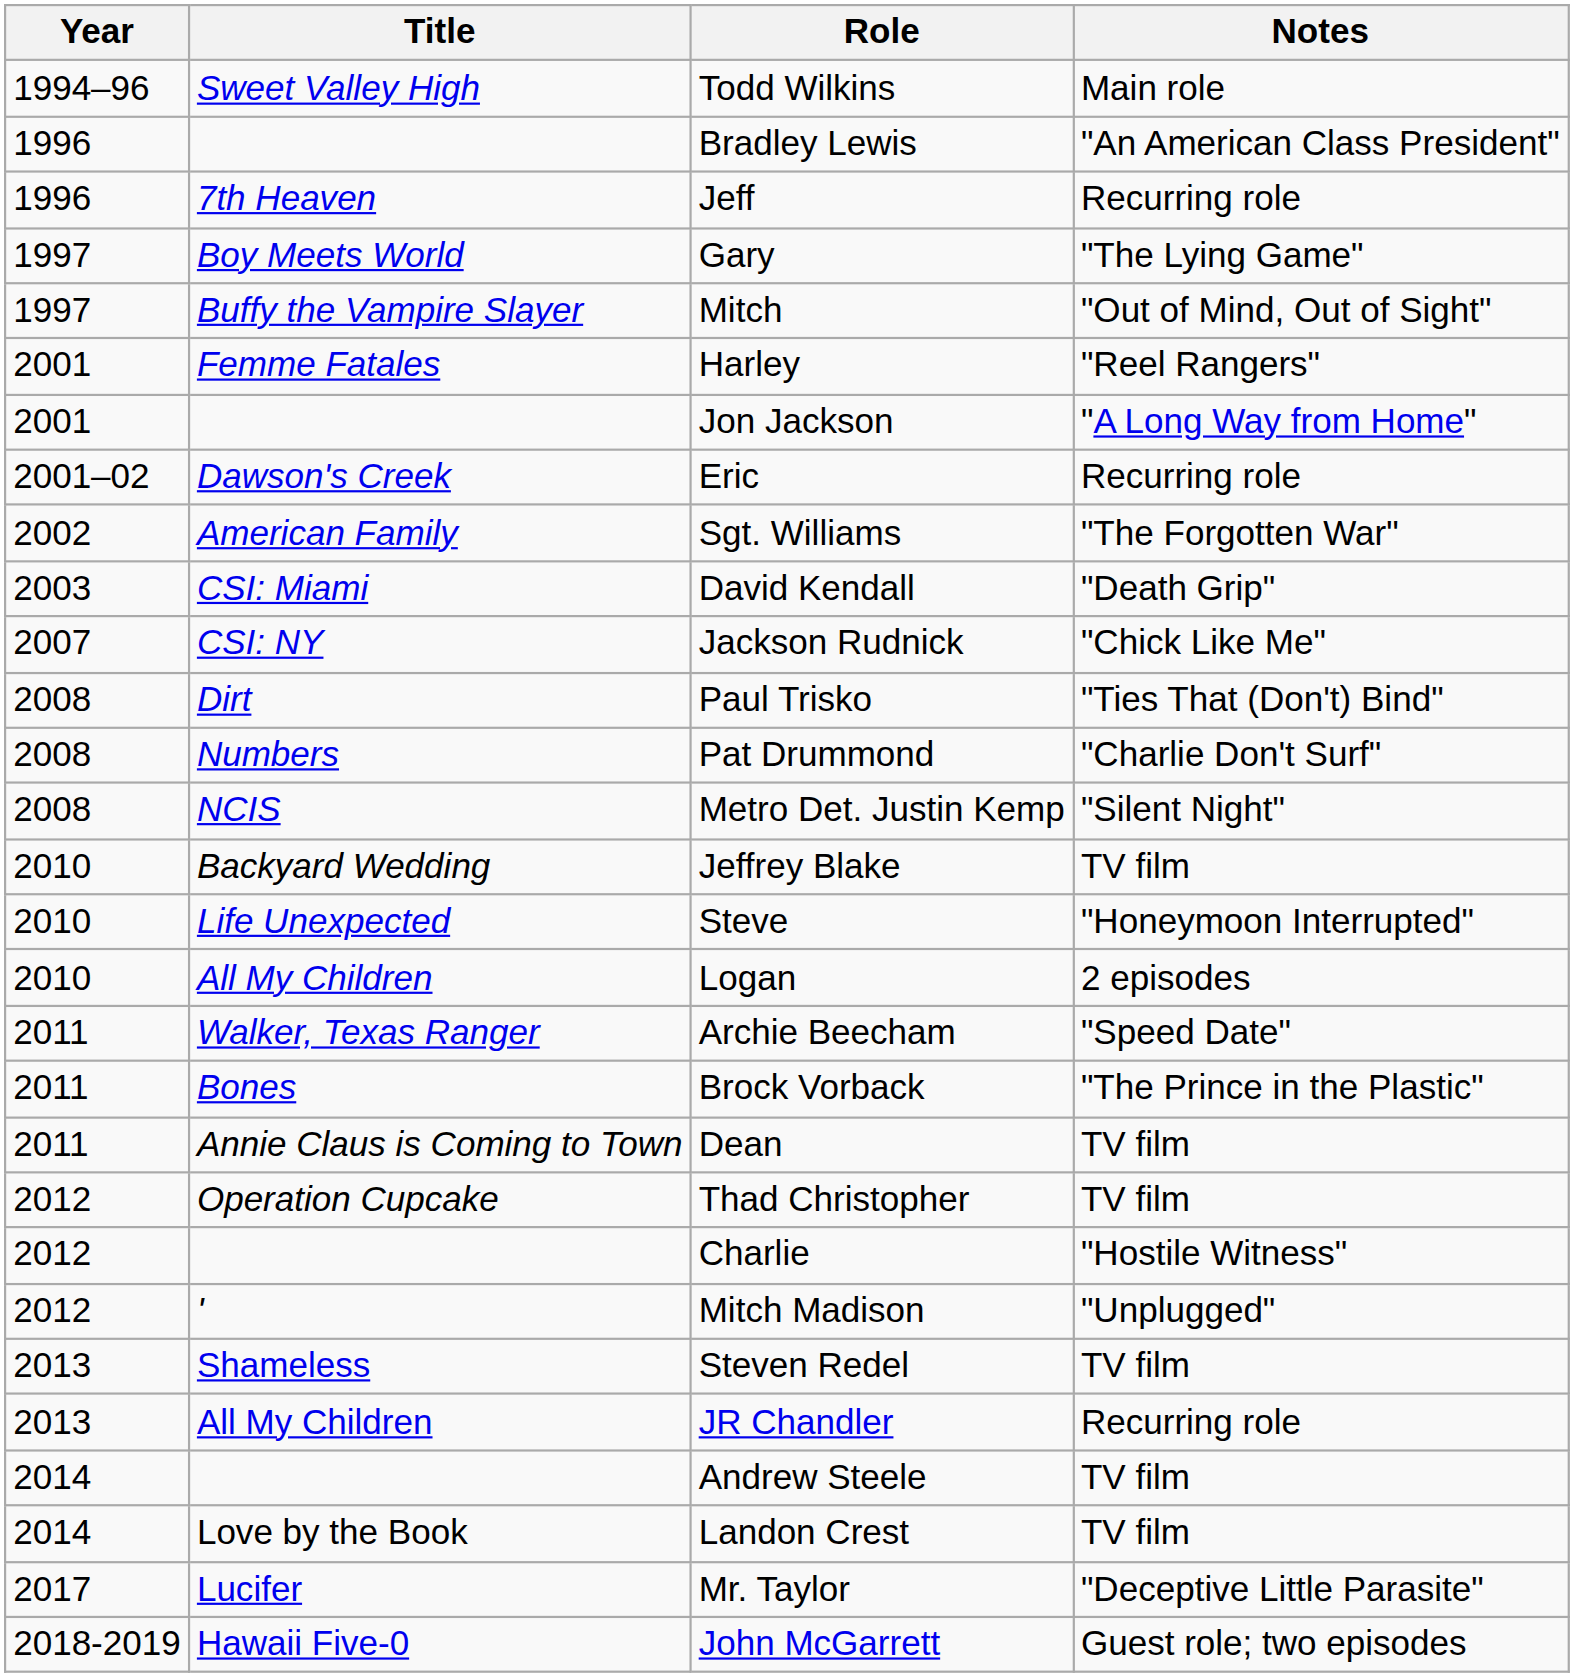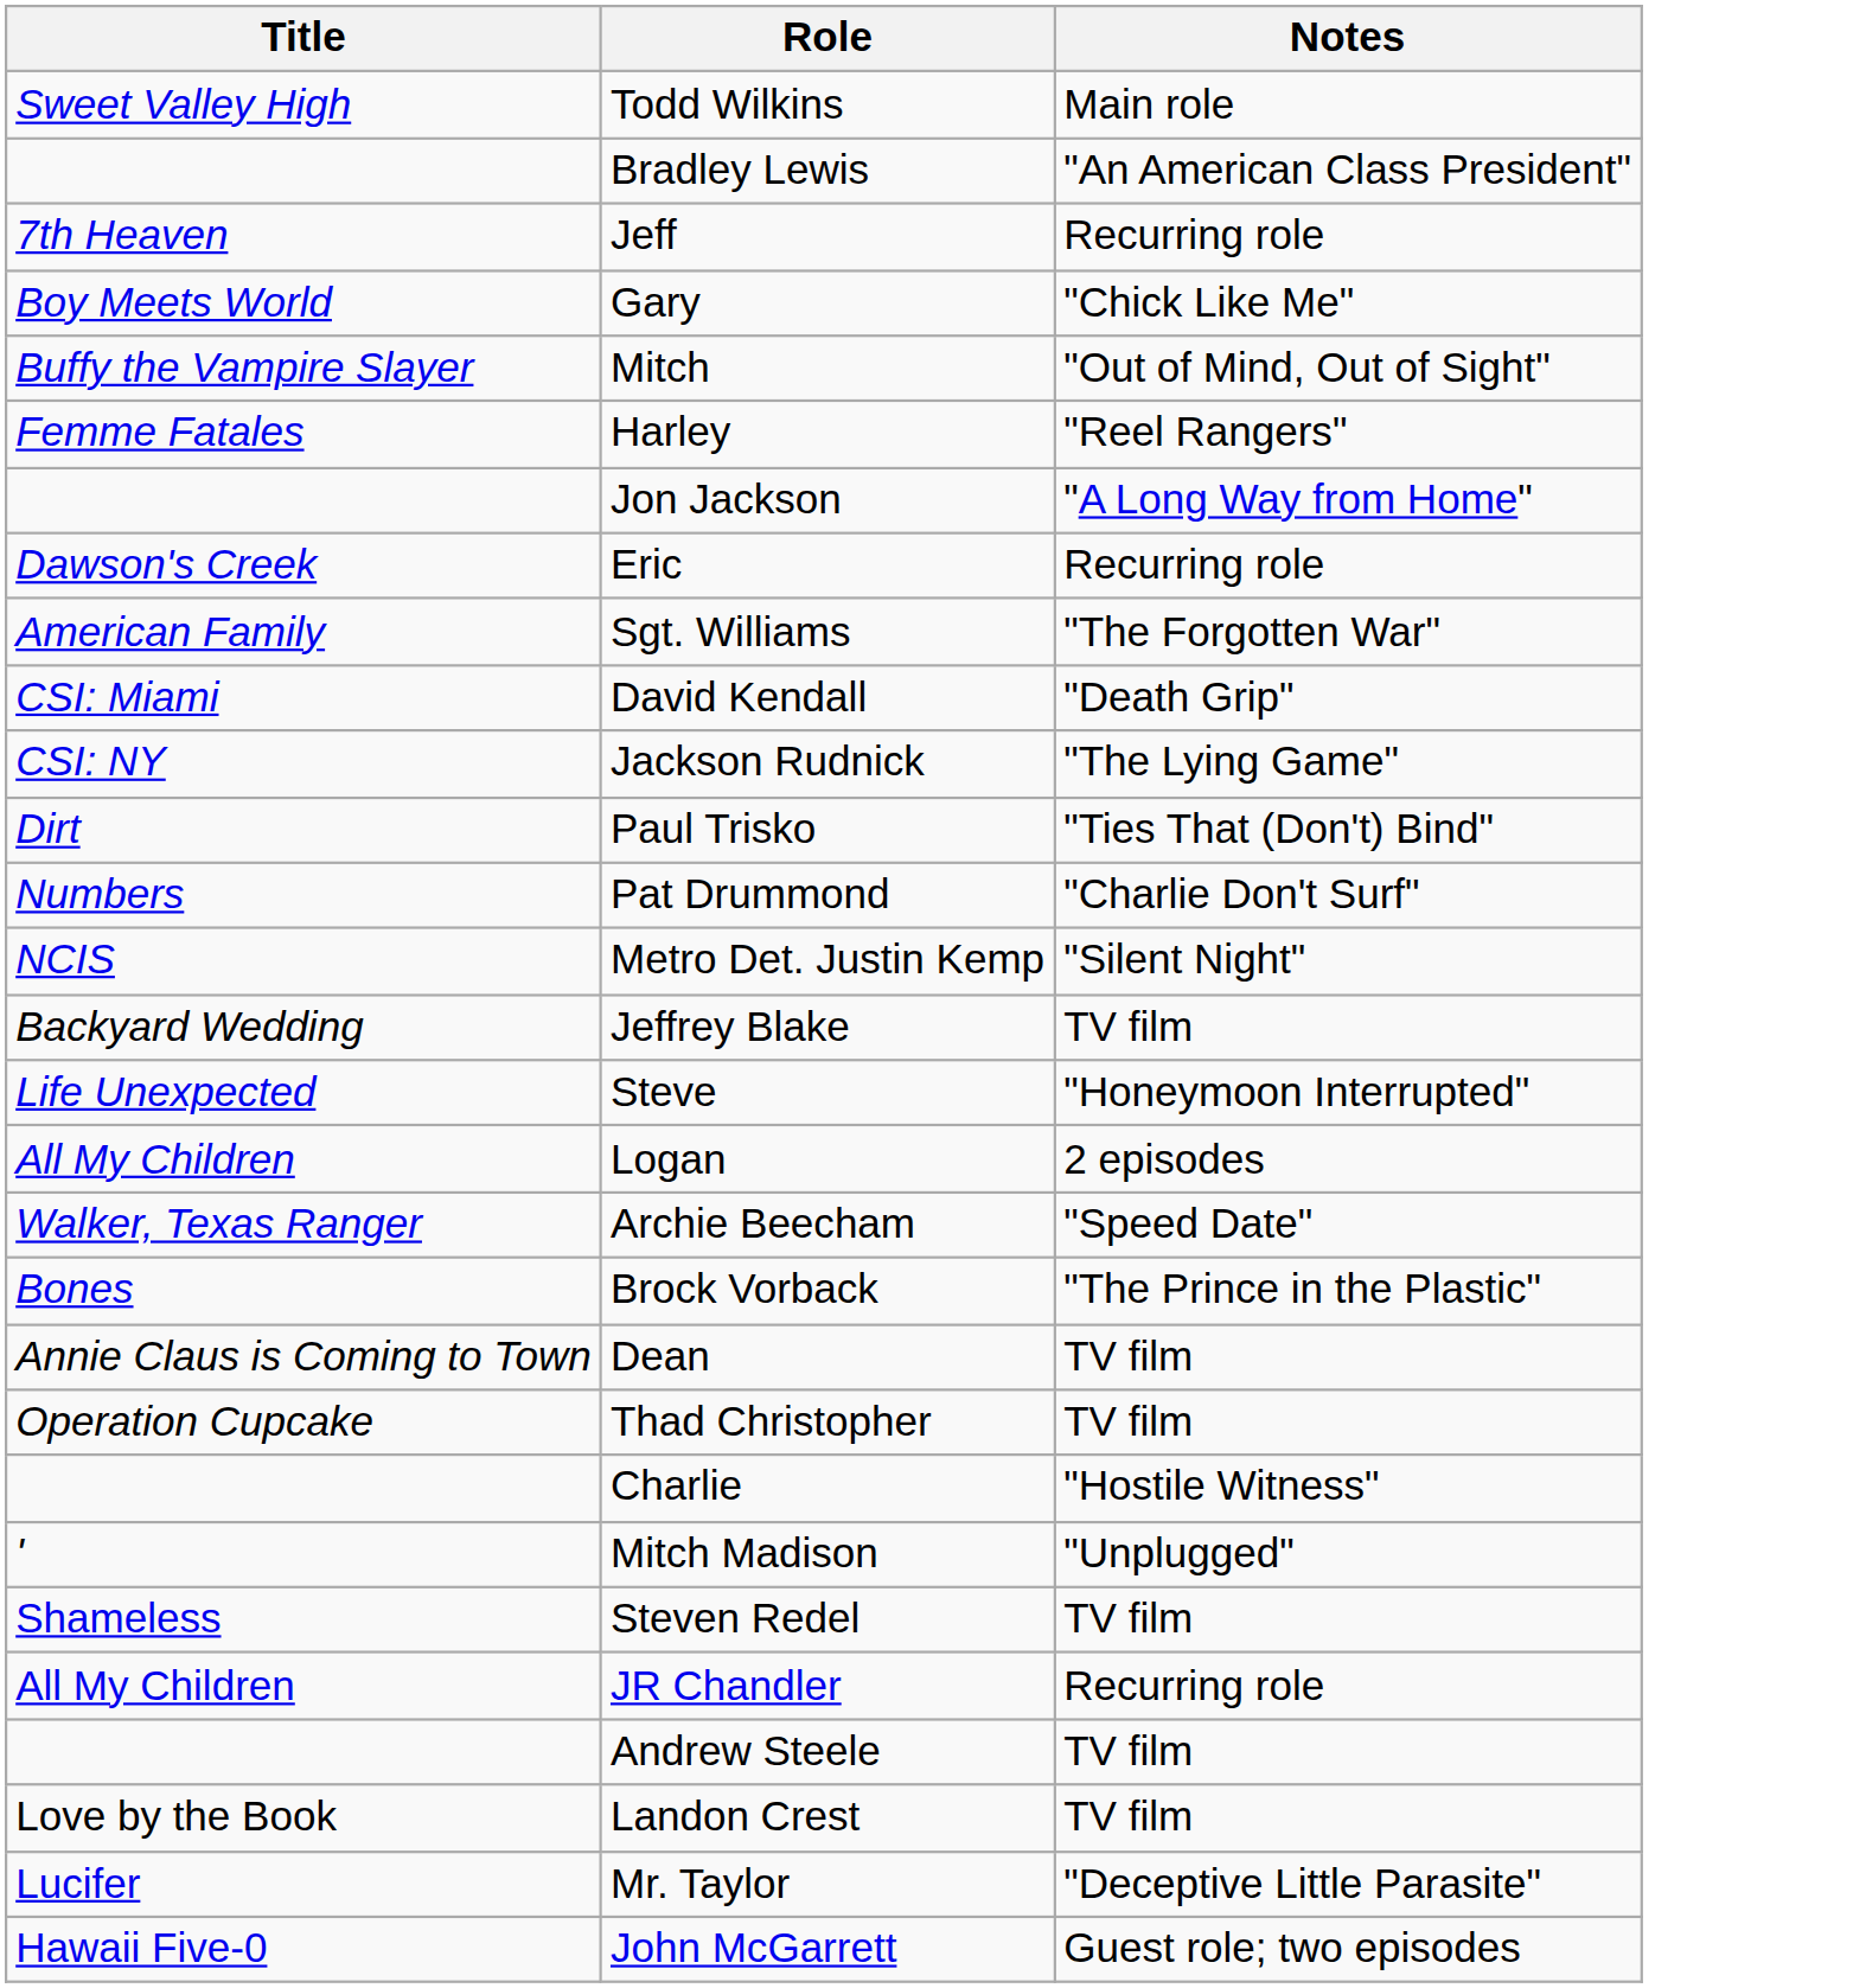- column: Year | 1994–96 | 1996 | 1996 | 1997 | 1997 | 2001 | 2001 | 2001–02 | 2002 | 2003 | 2007 | 2008 | 2008 | 2008 | 2010 | 2010 | 2010 | 2011 | 2011 | 2011 | 2012 | 2012 | 2012 | 2013 | 2013 | 2014 | 2014 | 2017 | 2018-2019
Gary | Notes: "The Lying Game" -> "Chick Like Me"
Jackson Rudnick | Notes: "Chick Like Me" -> "The Lying Game"
